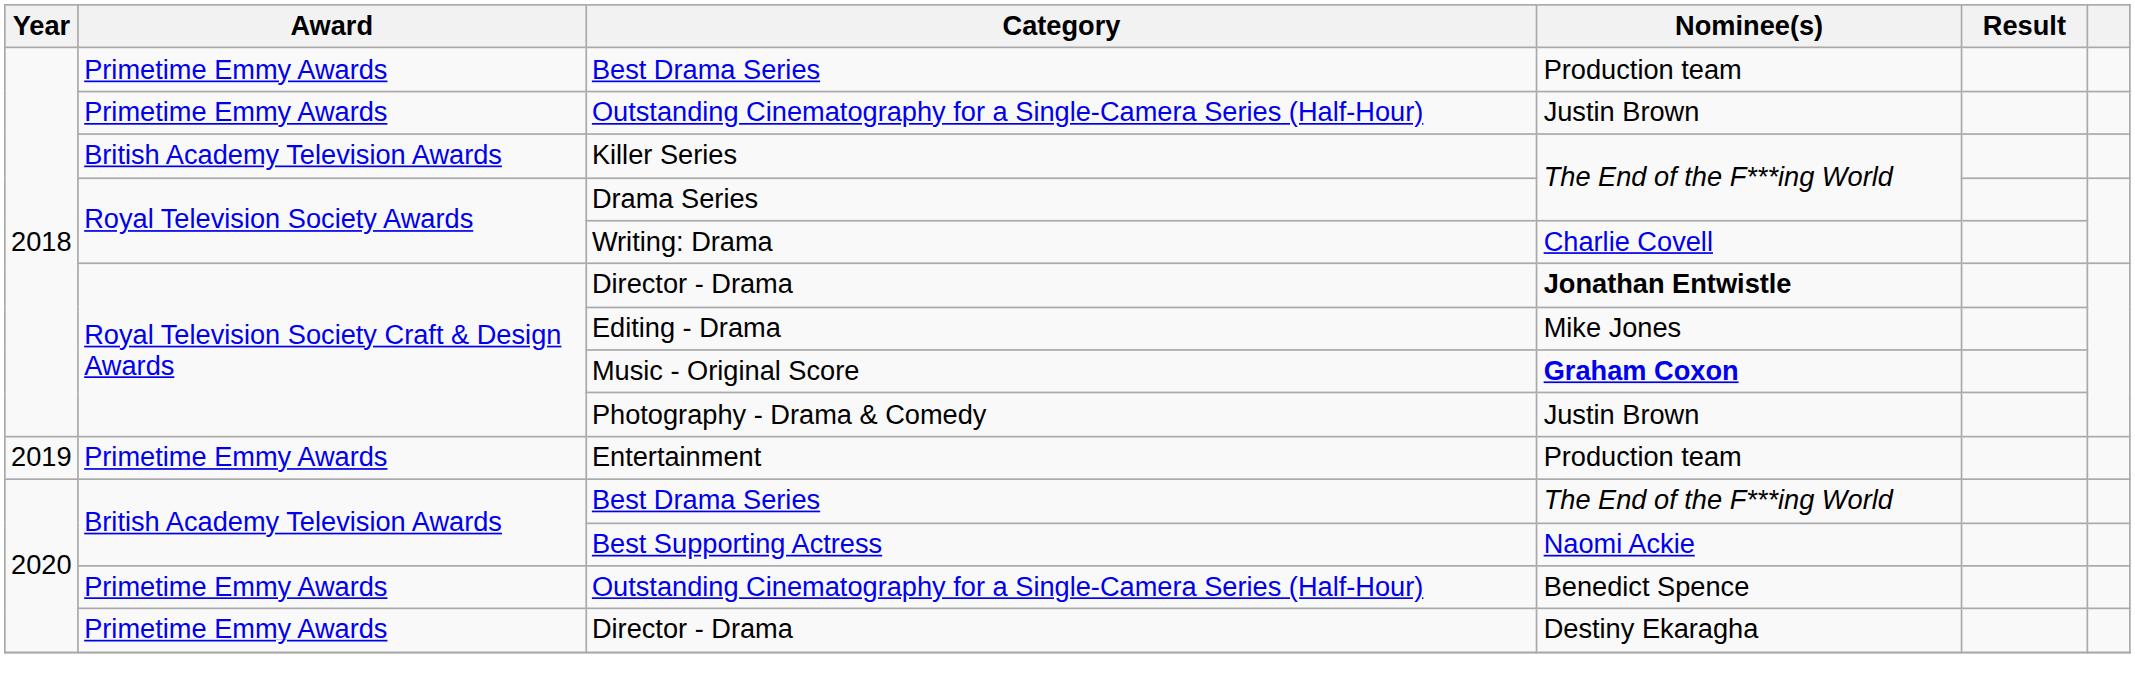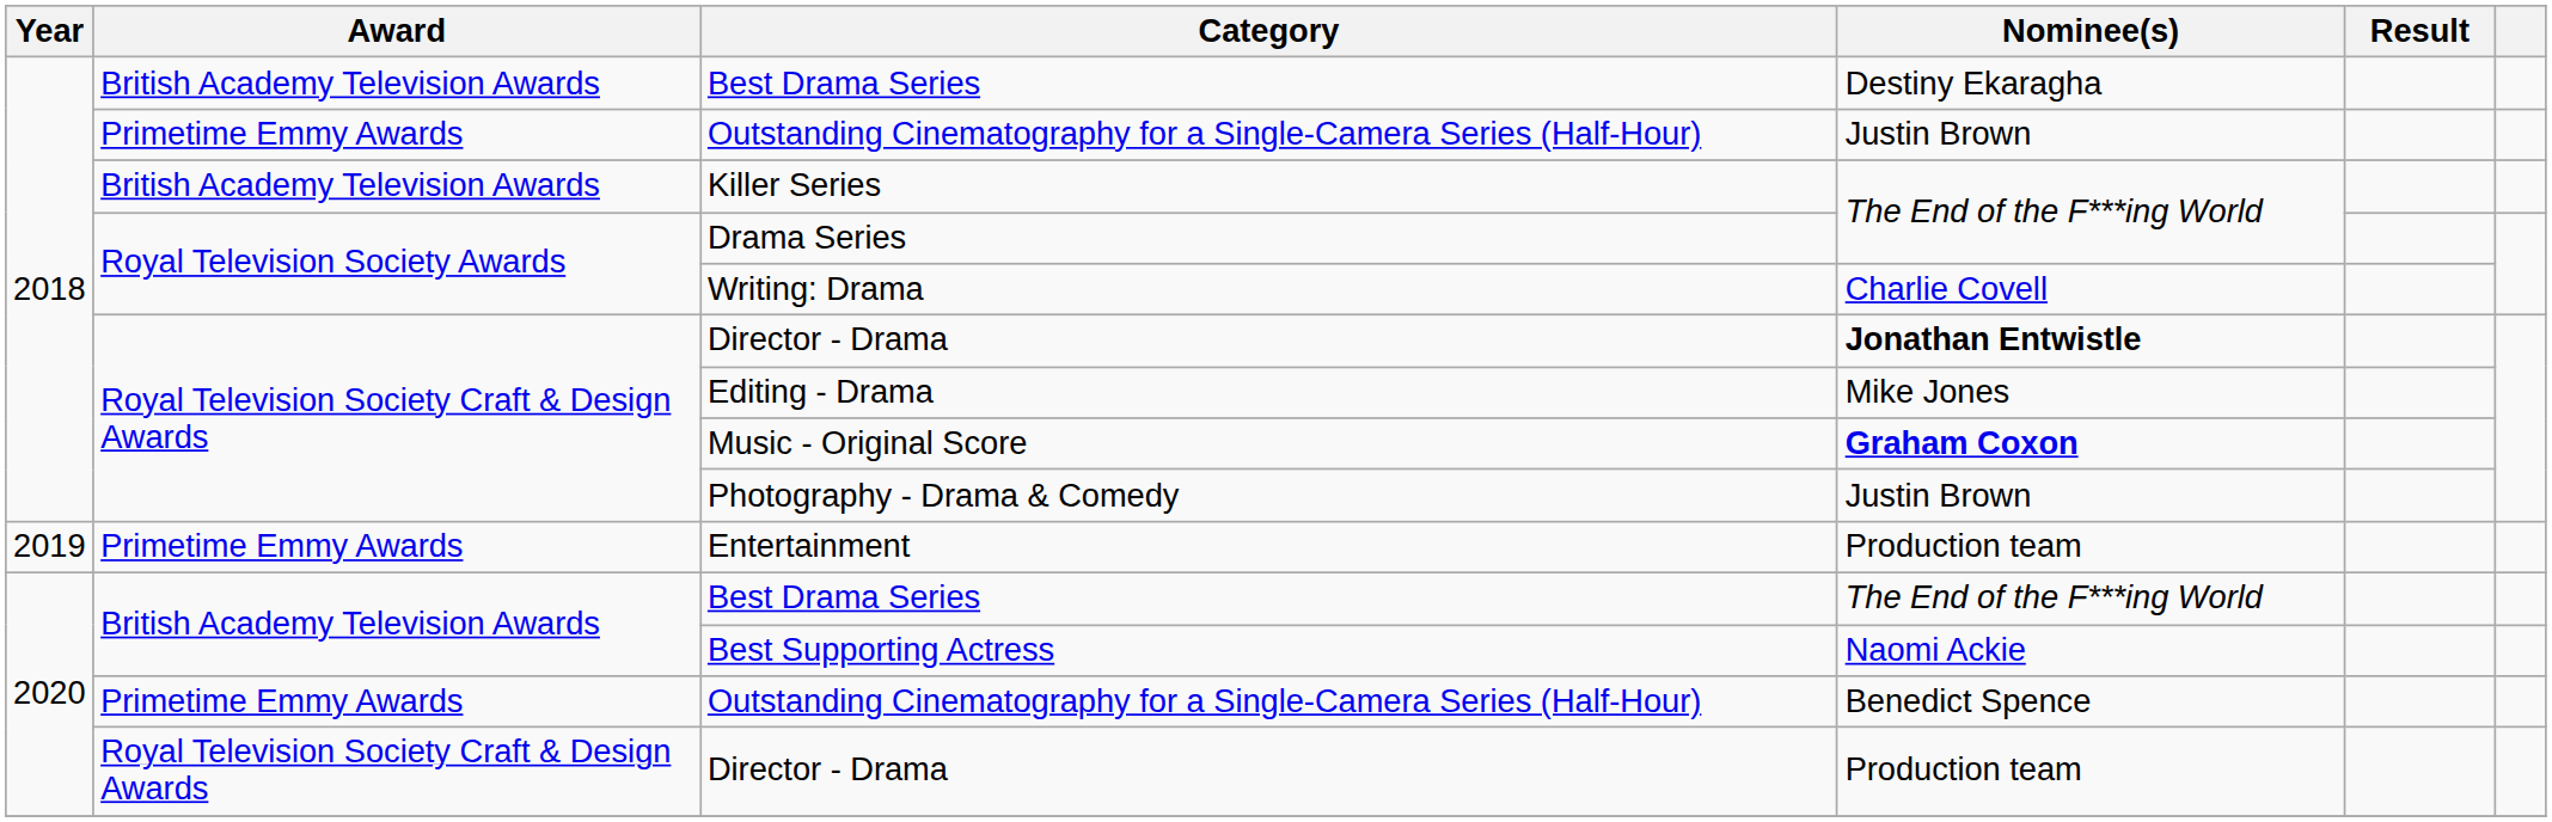2018 / Best Drama Series | Award: Primetime Emmy Awards -> British Academy Television Awards
2018 / Best Drama Series | Nominee(s): Production team -> Destiny Ekaragha
2020 / Director - Drama | Award: Primetime Emmy Awards -> Royal Television Society Craft & Design Awards
2020 / Director - Drama | Nominee(s): Destiny Ekaragha -> Production team
